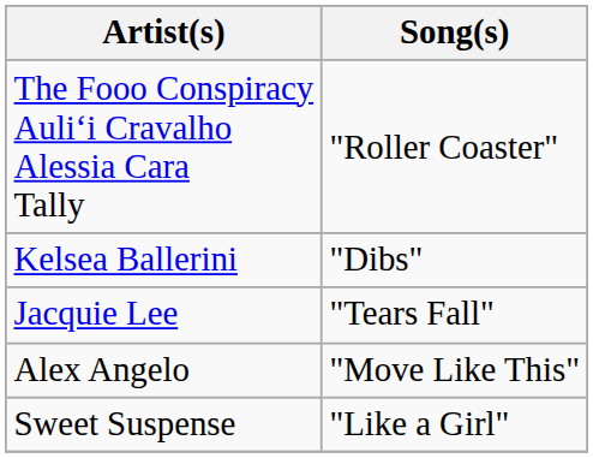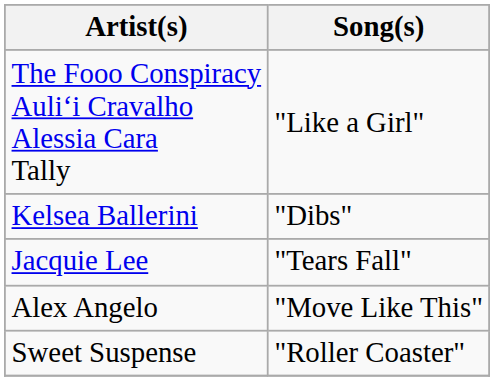The Fooo Conspiracy Auliʻi Cravalho Alessia Cara Tally | Song(s): "Roller Coaster" -> "Like a Girl"
Sweet Suspense | Song(s): "Like a Girl" -> "Roller Coaster"
